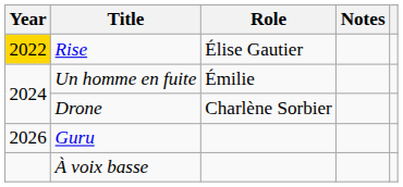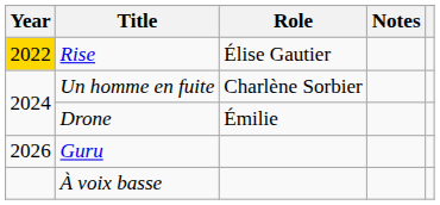Un homme en fuite | Role: Émilie -> Charlène Sorbier
Drone | Role: Charlène Sorbier -> Émilie
